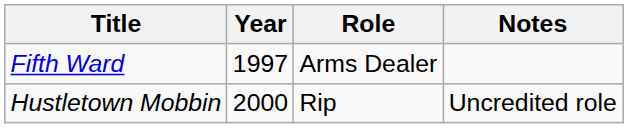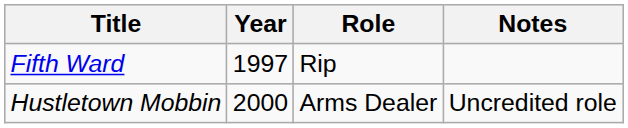Fifth Ward | Role: Arms Dealer -> Rip
Hustletown Mobbin | Role: Rip -> Arms Dealer
